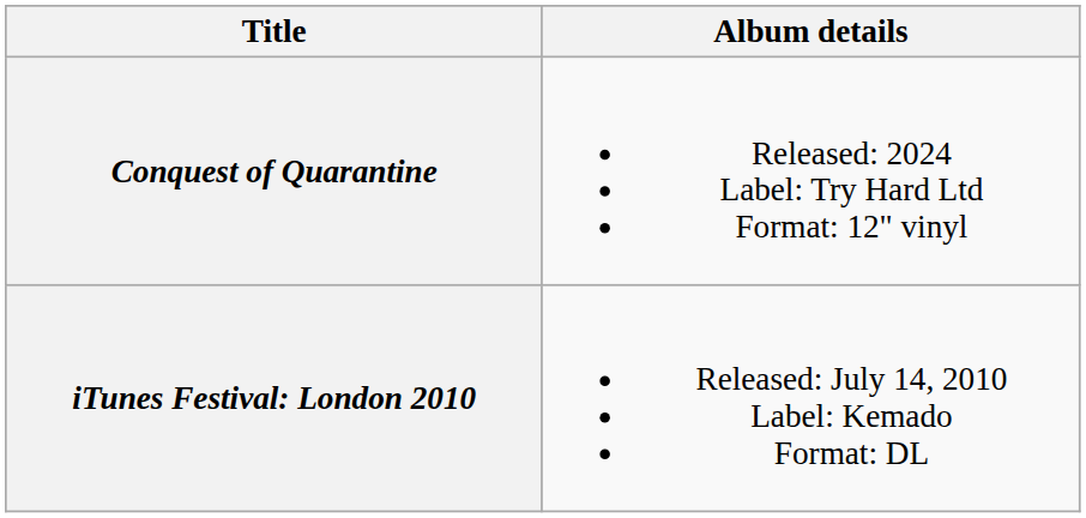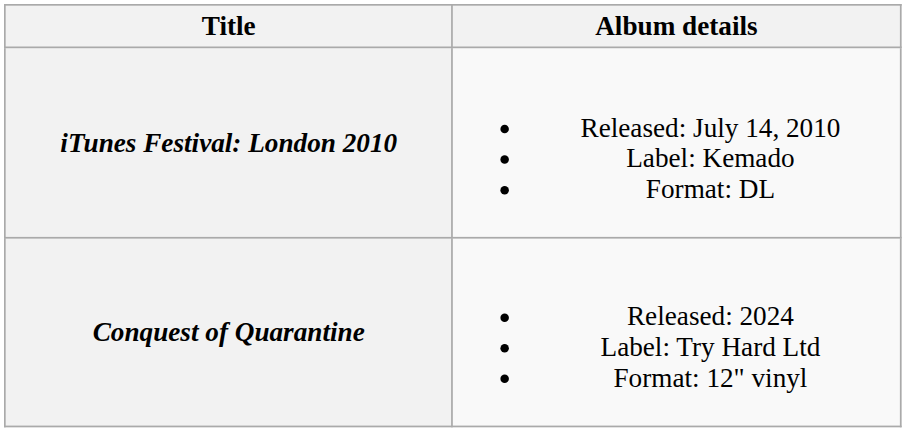rows swapped: iTunes Festival: London 2010 <-> Conquest of Quarantine
